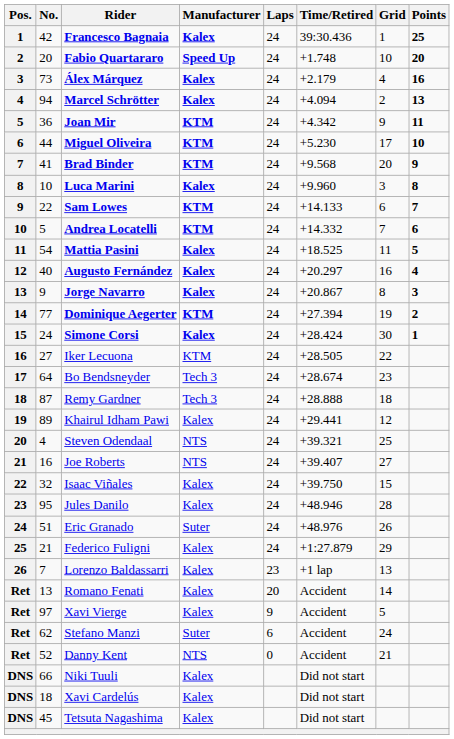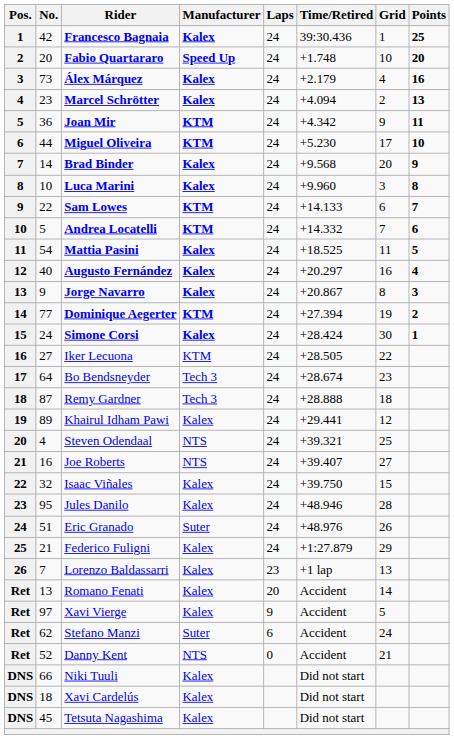Marcel Schrötter | No.: 94 -> 23
Brad Binder | No.: 41 -> 14
Brad Binder | Manufacturer: KTM -> Kalex
